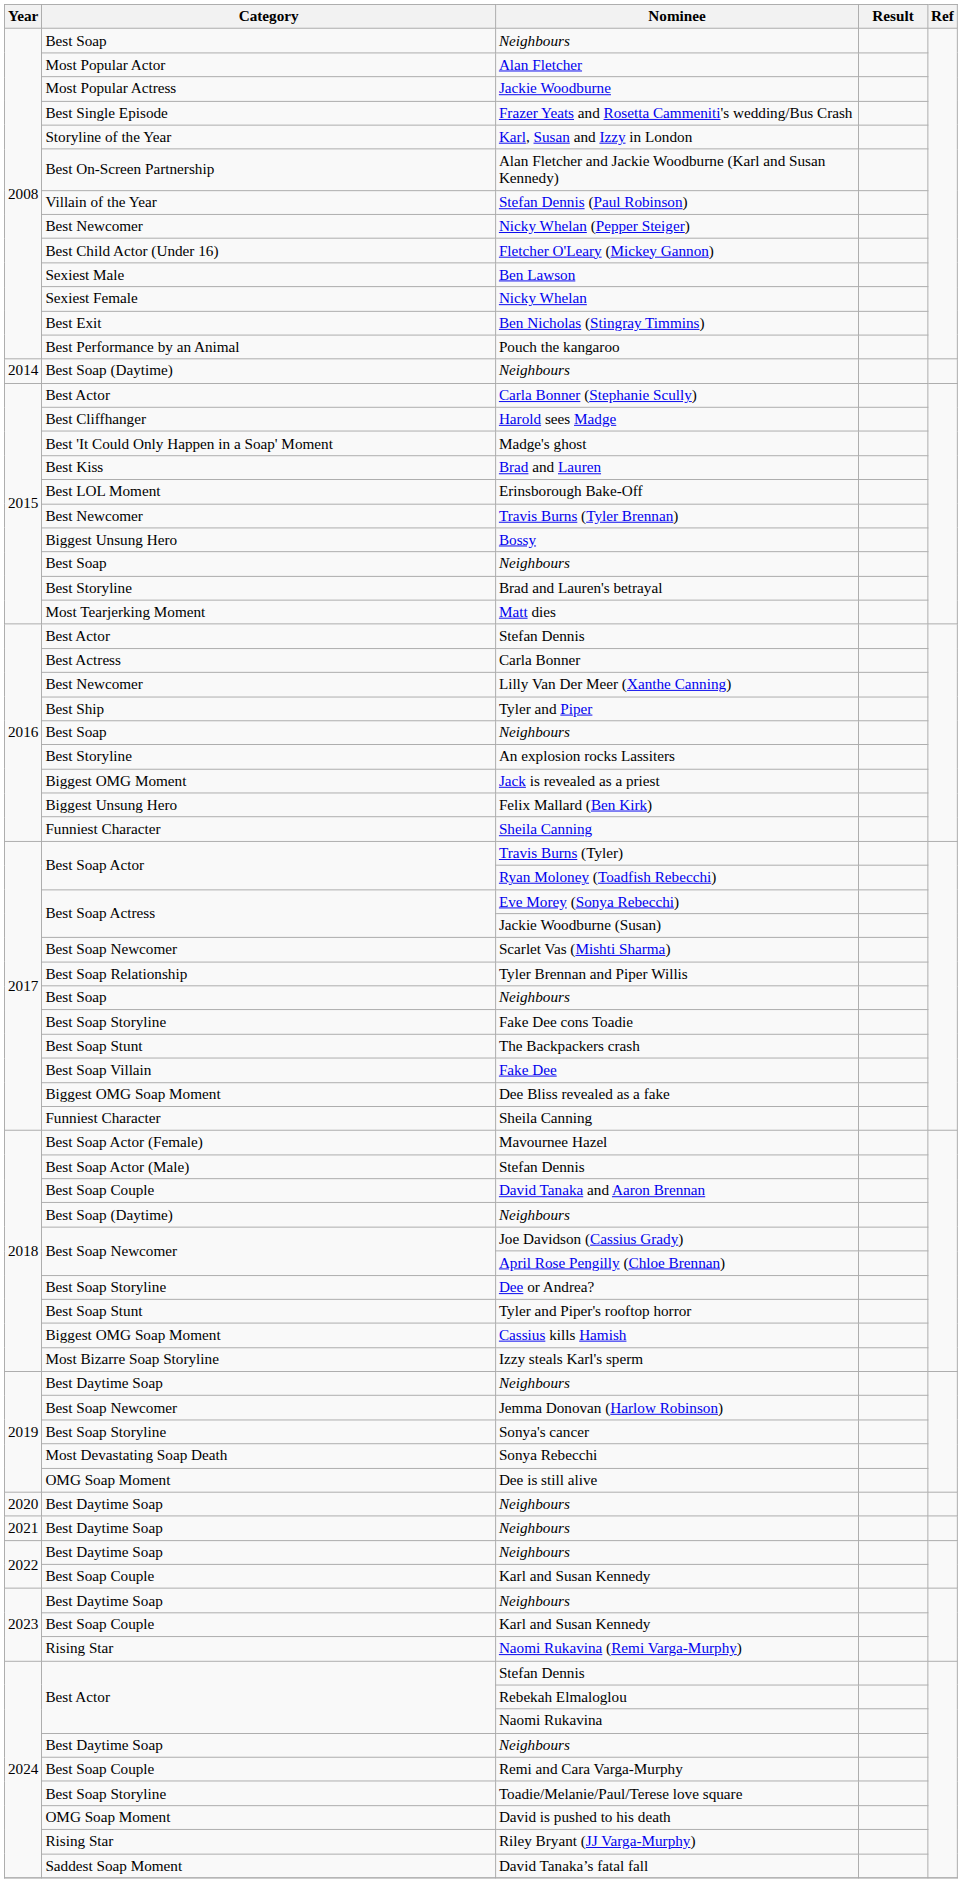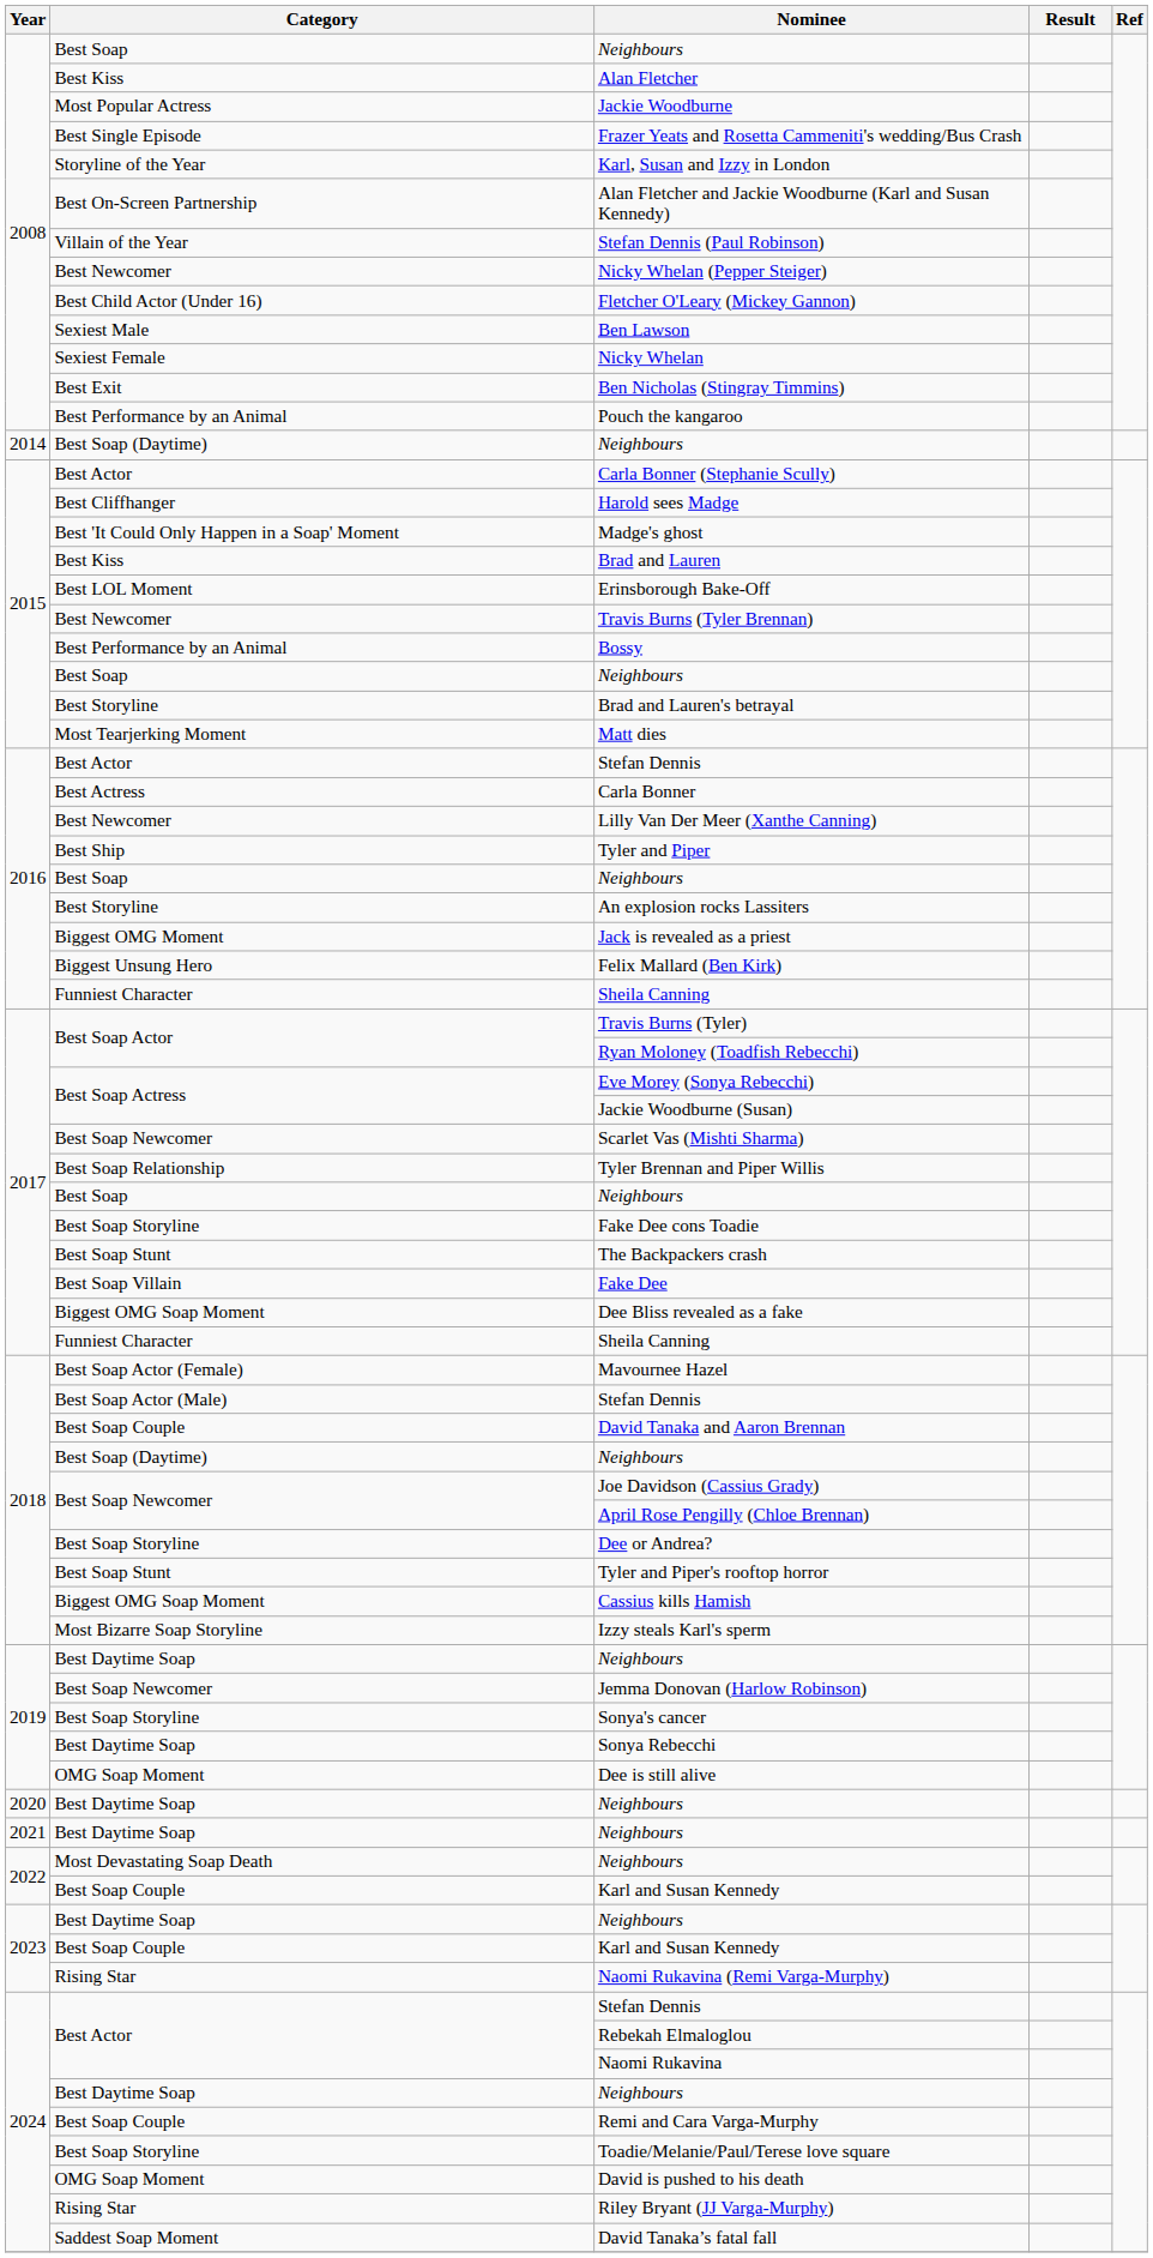Alan Fletcher | Category: Most Popular Actor -> Best Kiss
Bossy | Category: Biggest Unsung Hero -> Best Performance by an Animal
Sonya Rebecchi | Category: Most Devastating Soap Death -> Best Daytime Soap
2022 / Neighbours | Category: Best Daytime Soap -> Most Devastating Soap Death
